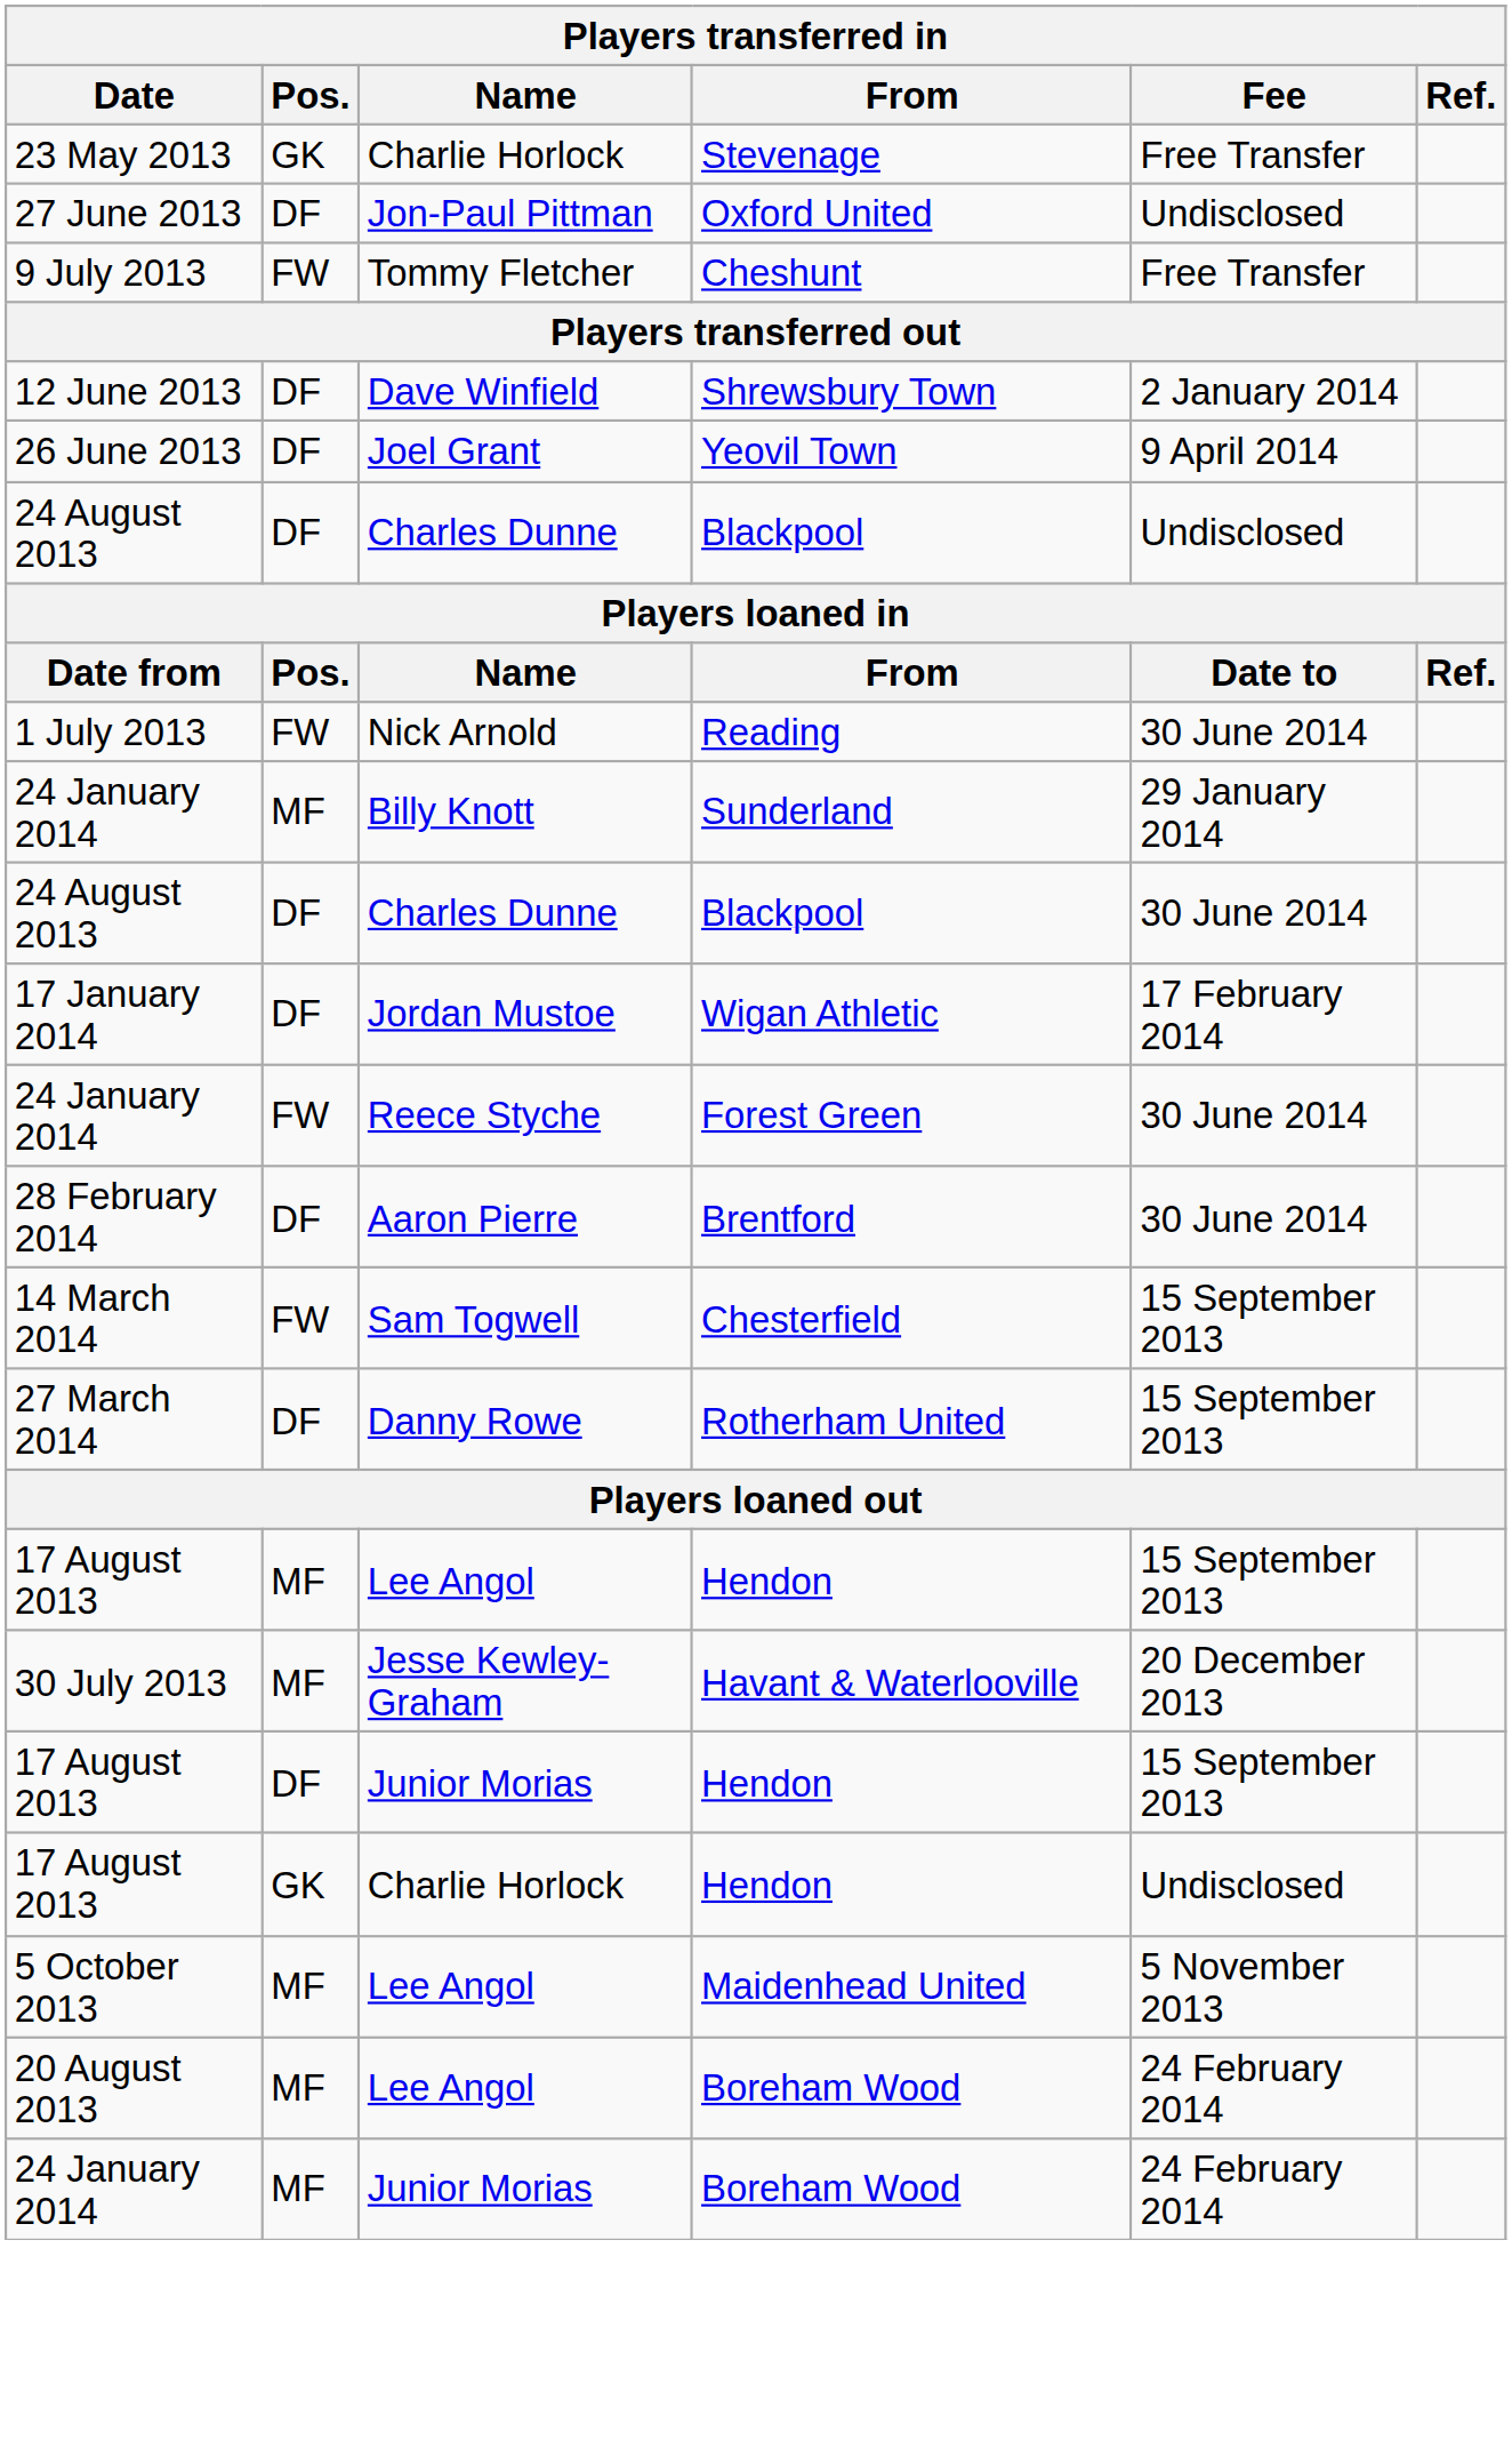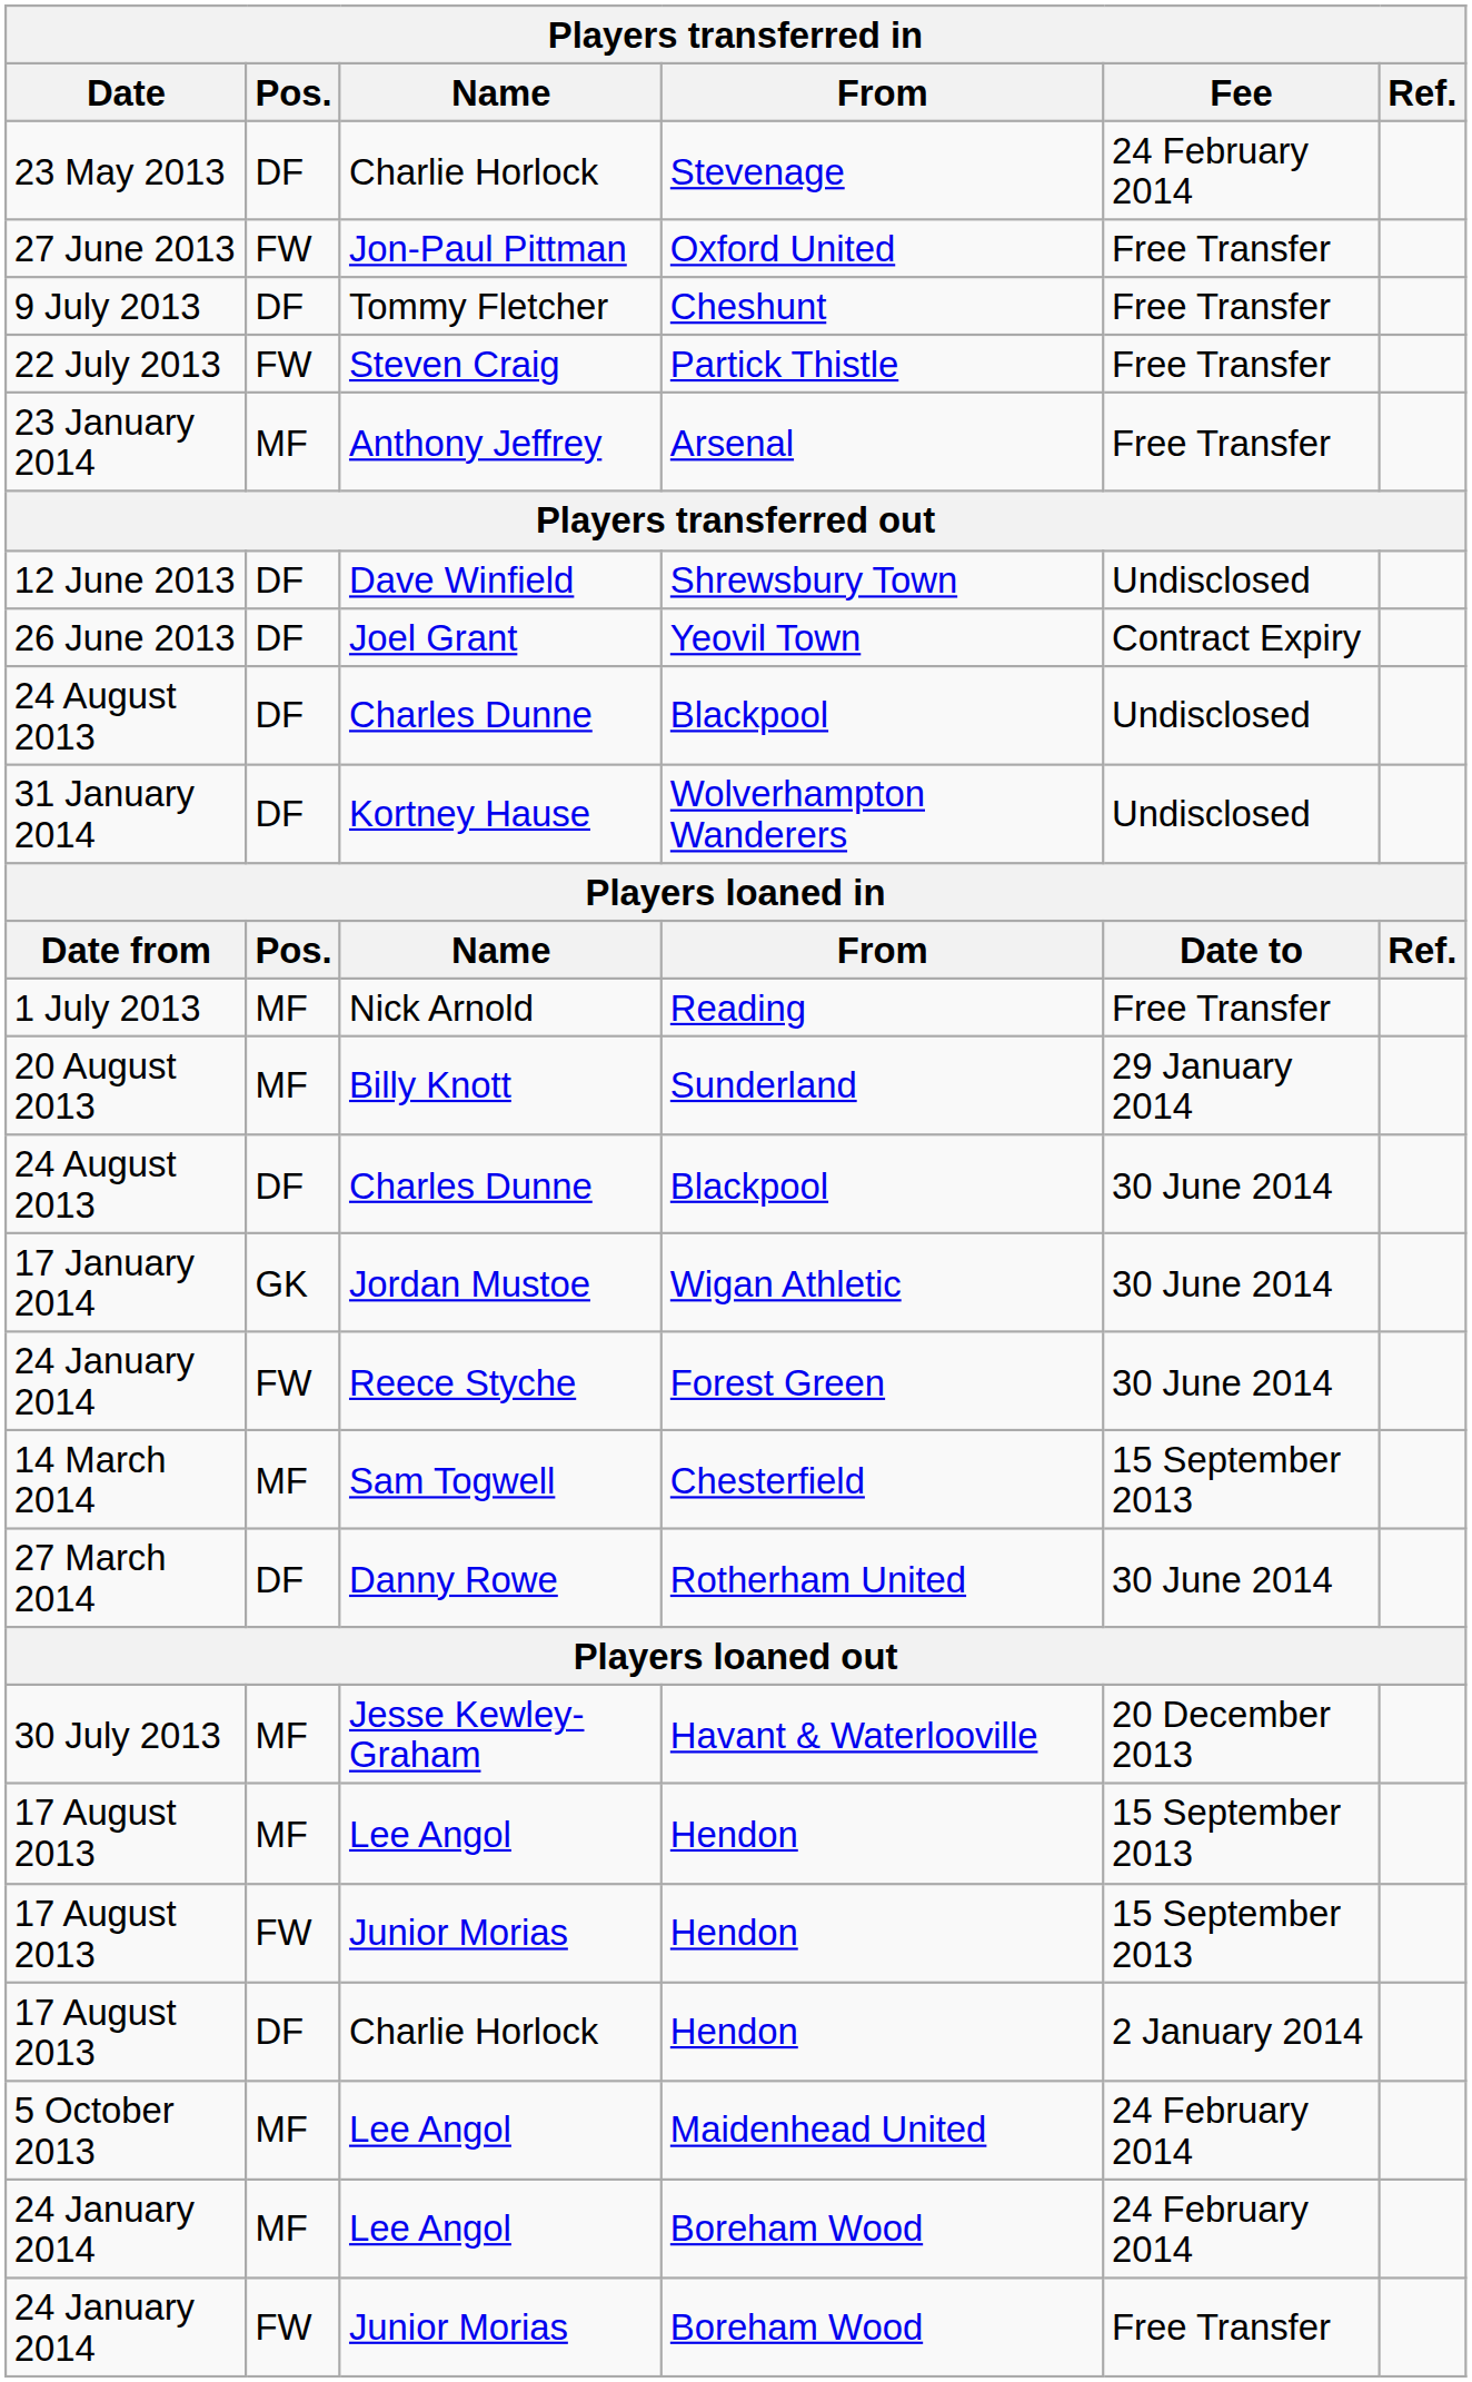Stevenage | Pos.: GK -> DF
Stevenage | Fee: Free Transfer -> 24 February 2014
Oxford United | Pos.: DF -> FW
Oxford United | Fee: Undisclosed -> Free Transfer
Cheshunt | Pos.: FW -> DF
+ row: 22 July 2013 | FW | Steven Craig | Partick Thistle | Free Transfer
+ row: 23 January 2014 | MF | Anthony Jeffrey | Arsenal | Free Transfer
Shrewsbury Town | Fee: 2 January 2014 -> Undisclosed
Yeovil Town | Fee: 9 April 2014 -> Contract Expiry
+ row: 31 January 2014 | DF | Kortney Hause | Wolverhampton Wanderers | Undisclosed
Reading | Pos.: FW -> MF
Reading | Fee: 30 June 2014 -> Free Transfer
Sunderland | Date: 24 January 2014 -> 20 August 2013
Wigan Athletic | Pos.: DF -> GK
Wigan Athletic | Fee: 17 February 2014 -> 30 June 2014
- row: 28 February 2014 | DF | Aaron Pierre | Brentford | 30 June 2014
Chesterfield | Pos.: FW -> MF
Rotherham United | Fee: 15 September 2013 -> 30 June 2014
rows swapped: Havant & Waterlooville <-> Lee Angol / Hendon
Junior Morias / Hendon | Pos.: DF -> FW
Charlie Horlock / Hendon | Pos.: GK -> DF
Charlie Horlock / Hendon | Fee: Undisclosed -> 2 January 2014
Maidenhead United | Fee: 5 November 2013 -> 24 February 2014
Lee Angol / Boreham Wood | Date: 20 August 2013 -> 24 January 2014
Junior Morias / Boreham Wood | Pos.: MF -> FW
Junior Morias / Boreham Wood | Fee: 24 February 2014 -> Free Transfer
